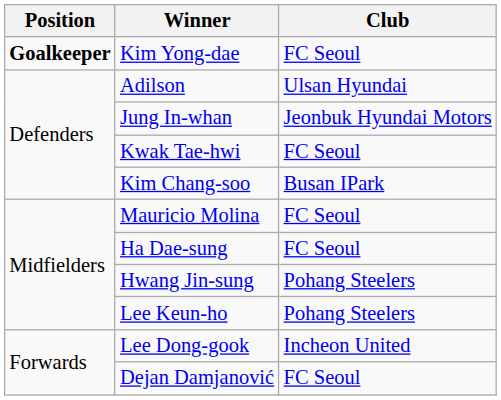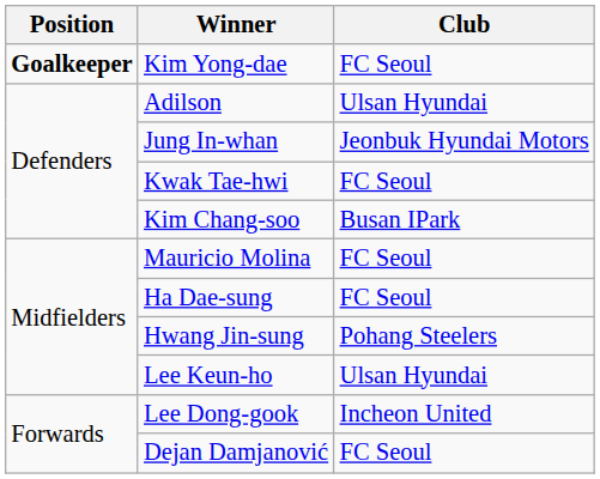Lee Keun-ho | Club: Pohang Steelers -> Ulsan Hyundai
